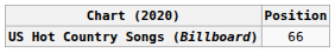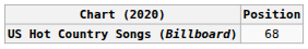US Hot Country Songs (Billboard) | Position: 66 -> 68
